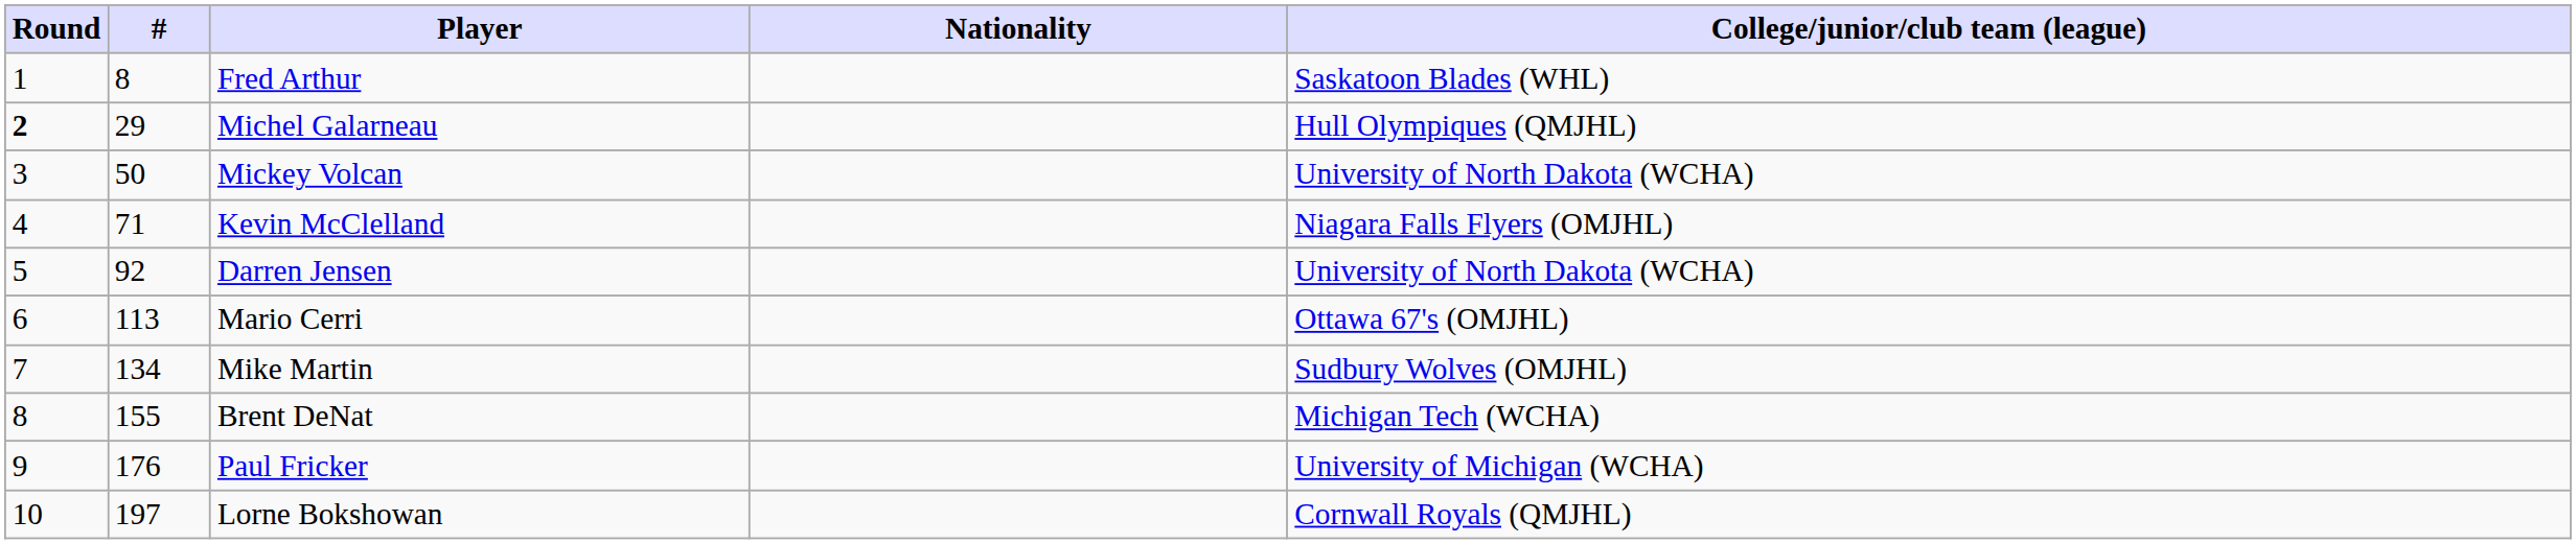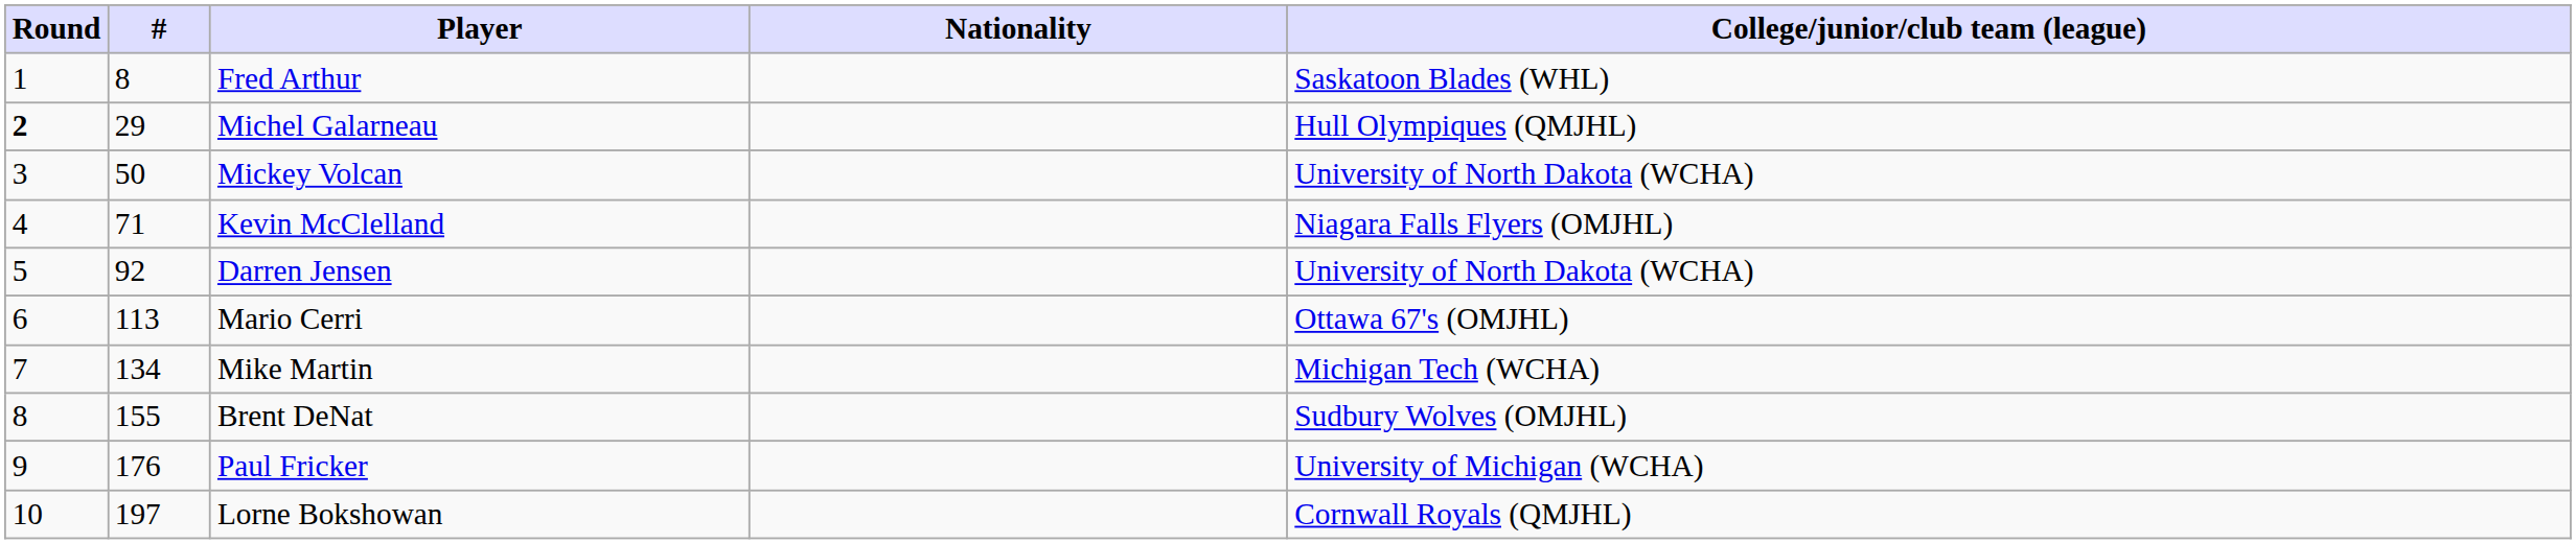Mike Martin | College/junior/club team (league): Sudbury Wolves (OMJHL) -> Michigan Tech (WCHA)
Brent DeNat | College/junior/club team (league): Michigan Tech (WCHA) -> Sudbury Wolves (OMJHL)
